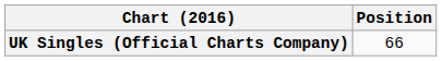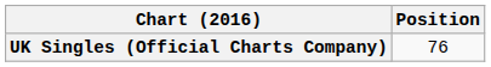UK Singles (Official Charts Company) | Position: 66 -> 76
